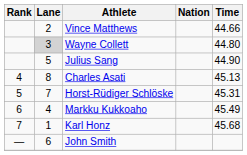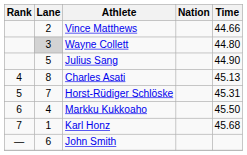Markku Kukkoaho | Time: 45.49 -> 45.50
